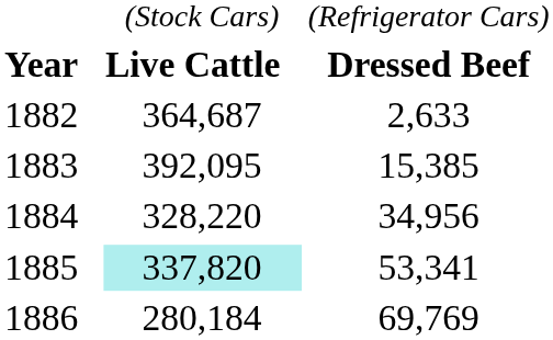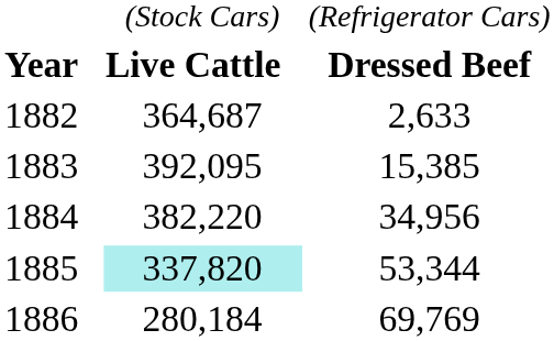1884 | column 2: 328,220 -> 382,220
1885 | column 3: 53,341 -> 53,344
